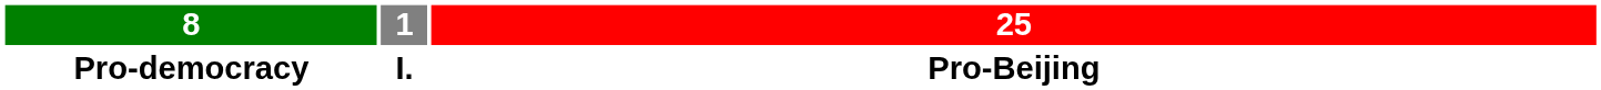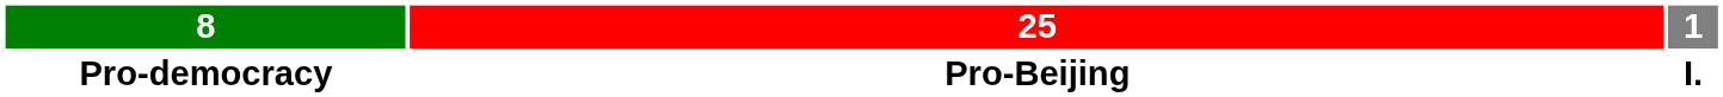columns swapped: 1 <-> 25
